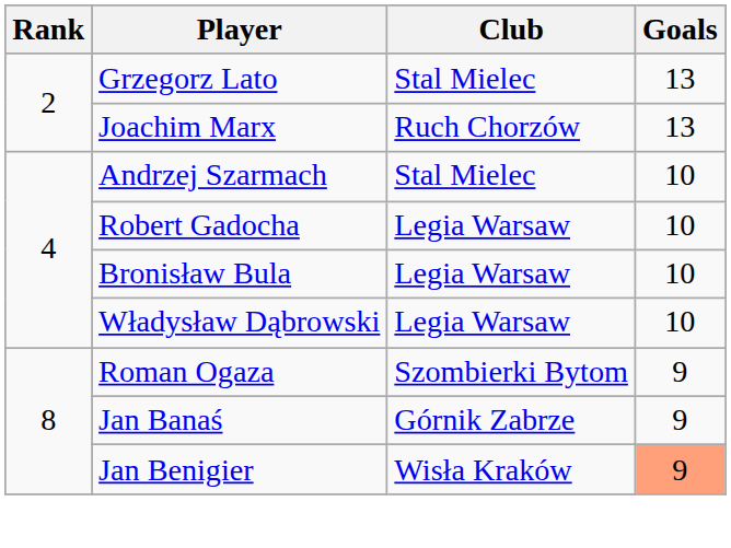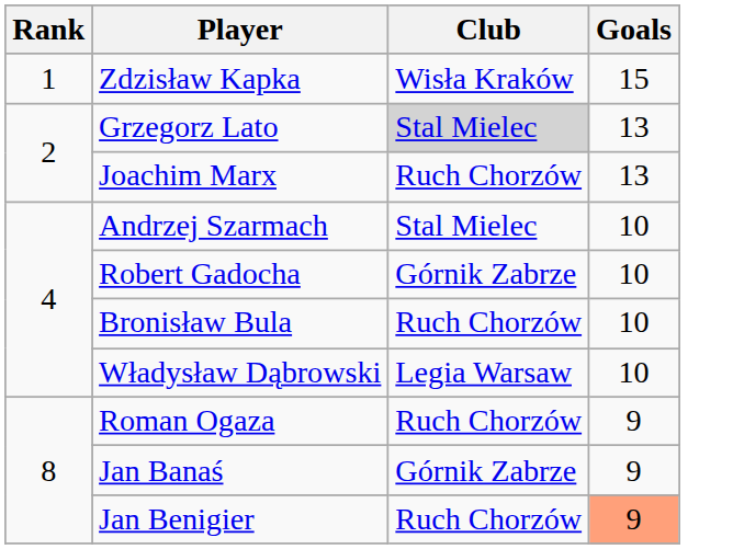+ row: 1 | Zdzisław Kapka | Wisła Kraków | 15
Grzegorz Lato | Club: no background -> lightgrey background
Robert Gadocha | Club: Legia Warsaw -> Górnik Zabrze
Bronisław Bula | Club: Legia Warsaw -> Ruch Chorzów
Roman Ogaza | Club: Szombierki Bytom -> Ruch Chorzów
Jan Benigier | Club: Wisła Kraków -> Ruch Chorzów
